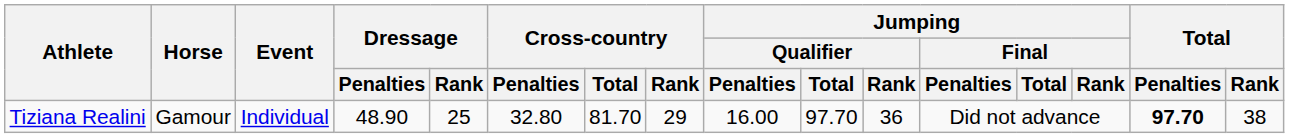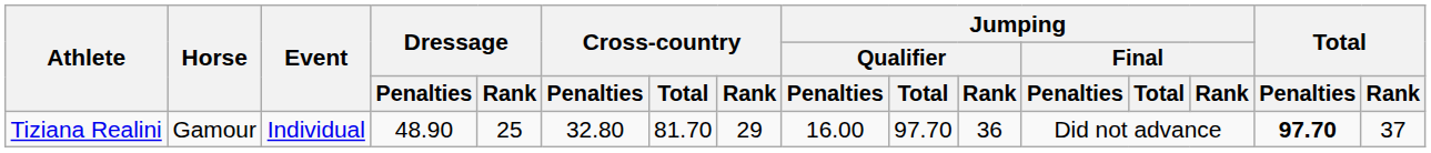Tiziana Realini | Total / Rank: 38 -> 37
